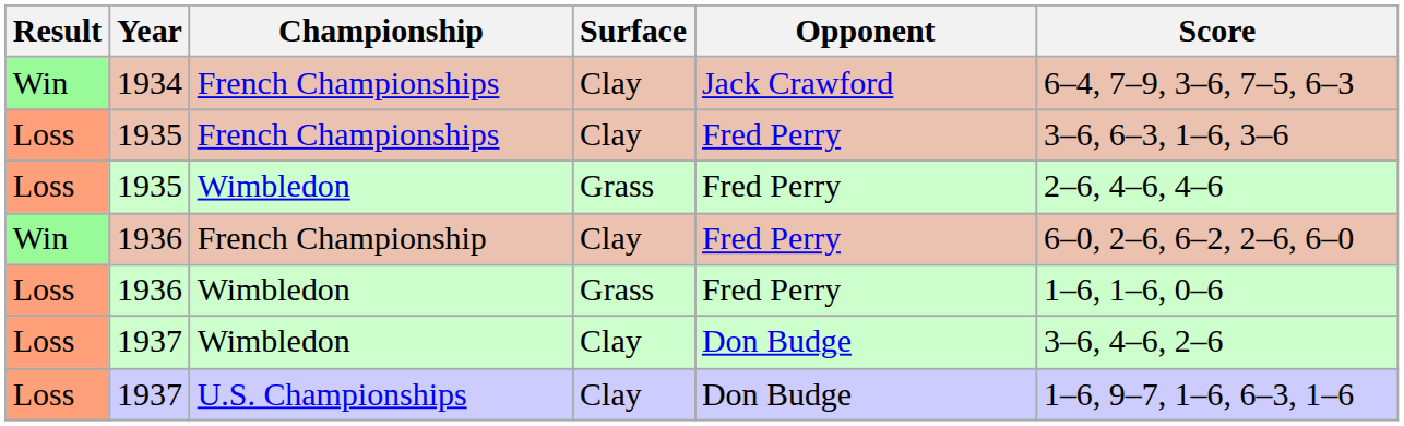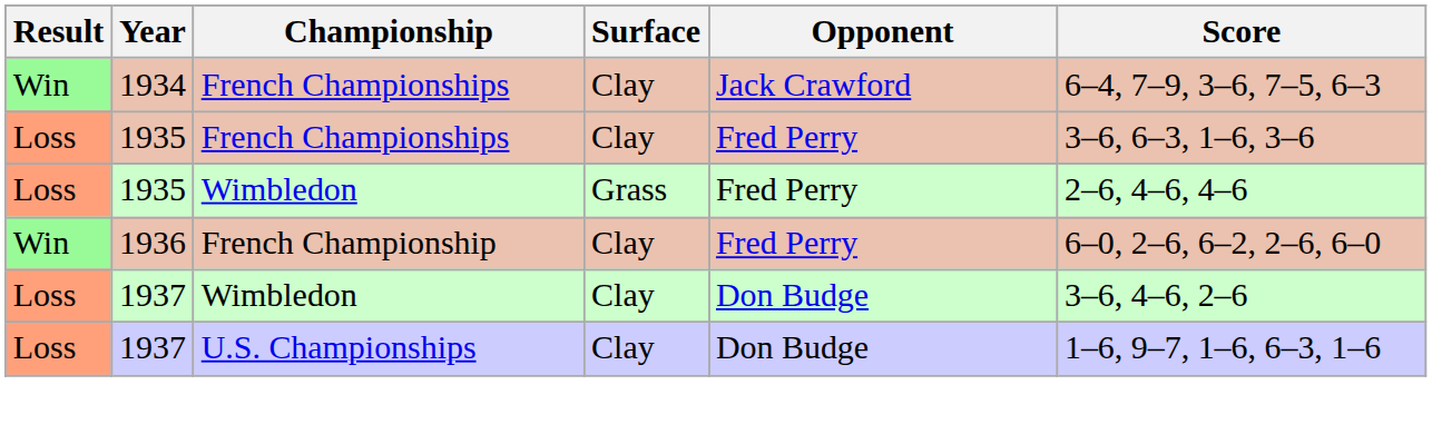- row: Loss | 1936 | Wimbledon | Grass | Fred Perry | 1–6, 1–6, 0–6
